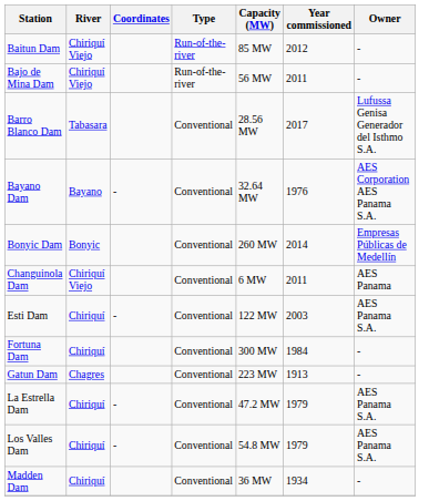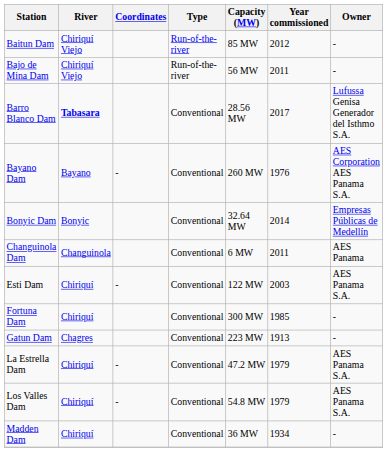Barro Blanco Dam | River: normal -> bold
Bayano Dam | Capacity (MW): 32.64 MW -> 260 MW
Bonyic Dam | Capacity (MW): 260 MW -> 32.64 MW
Changuinola Dam | River: Chiriquí Viejo -> Changuinola
Fortuna Dam | Year commissioned: 1984 -> 1985
